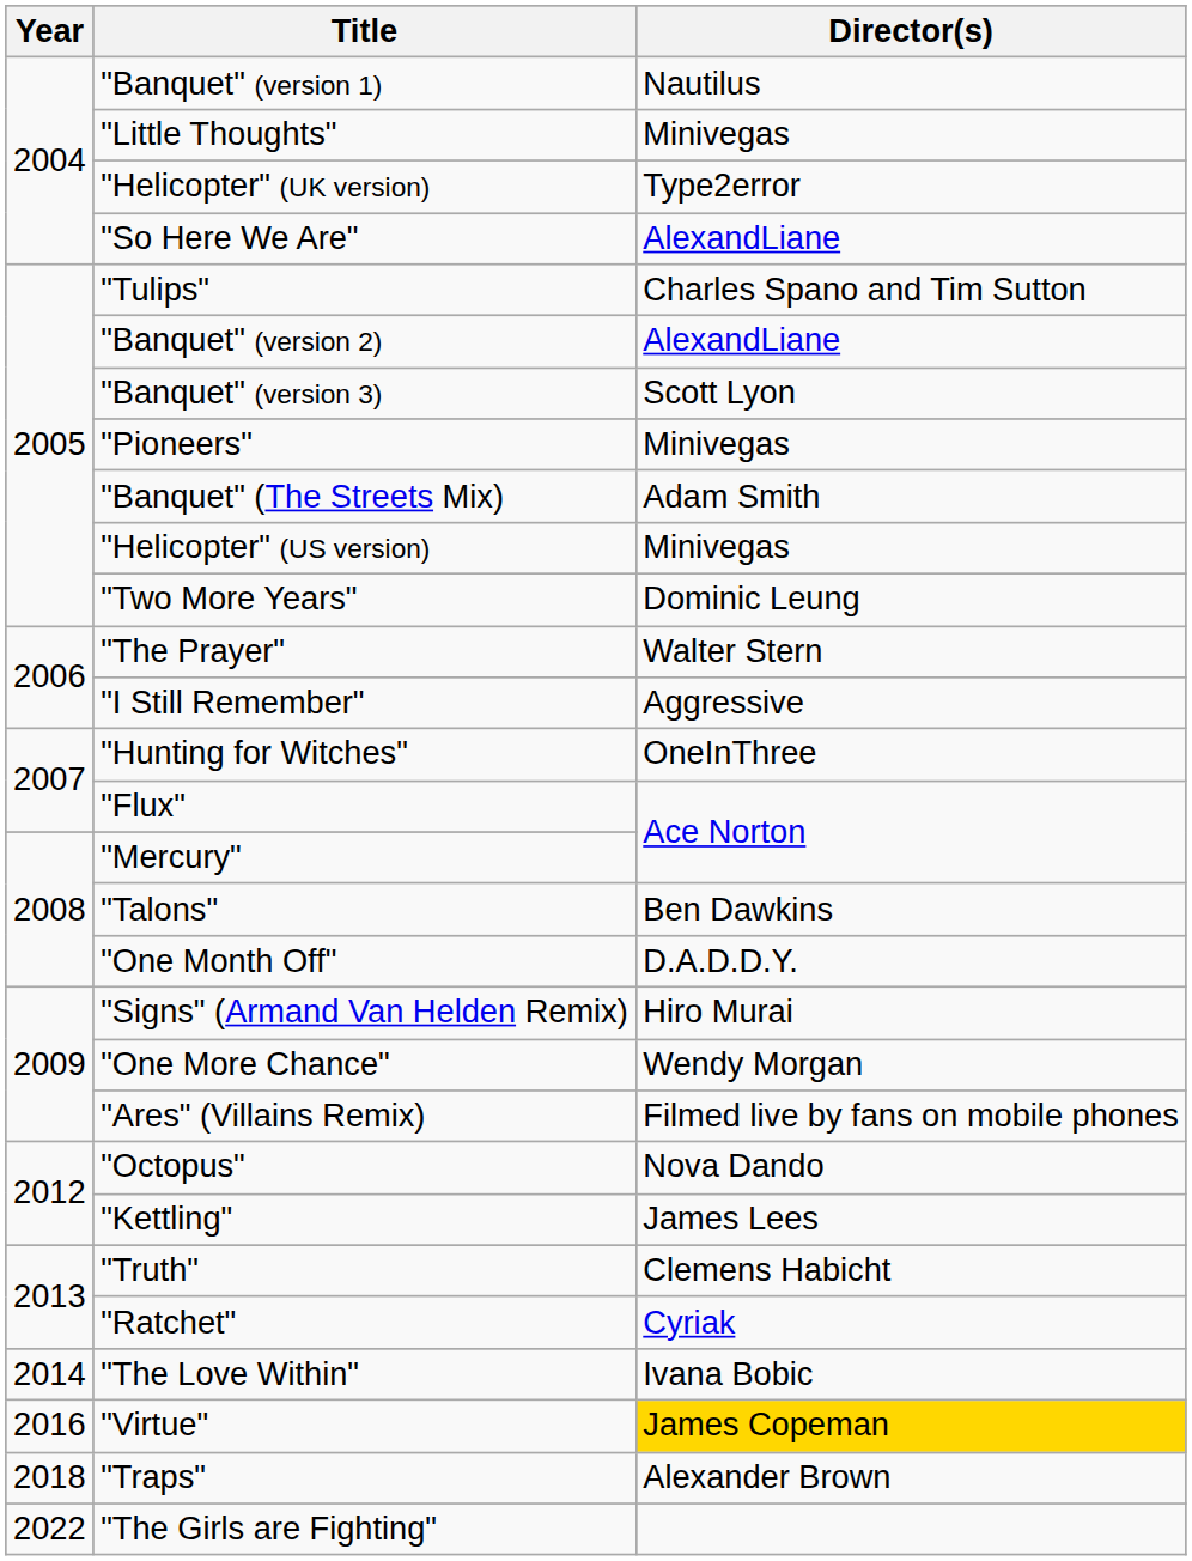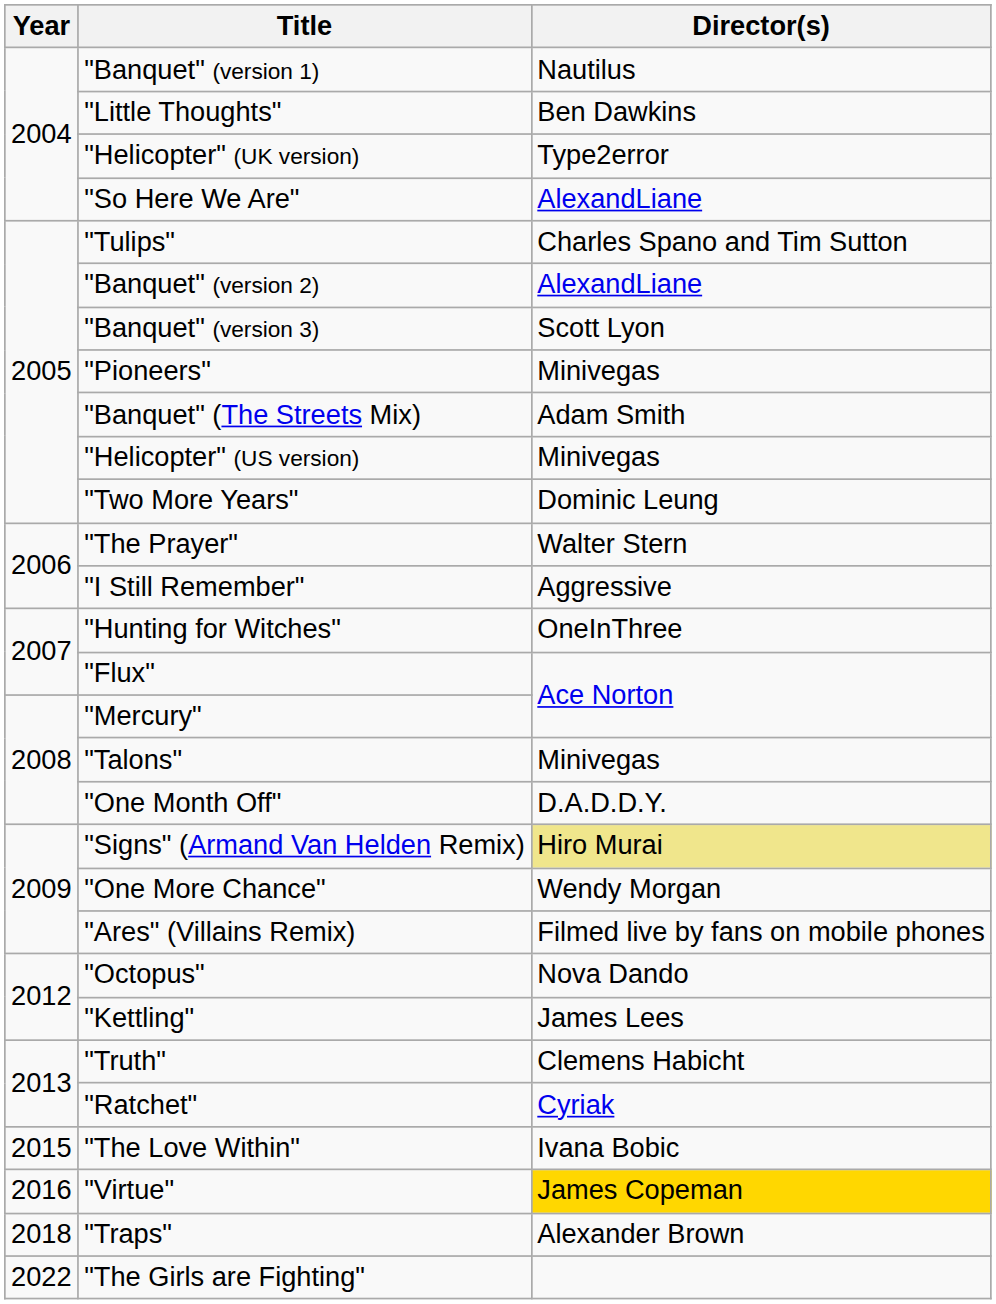"Little Thoughts" | Director(s): Minivegas -> Ben Dawkins
"Talons" | Director(s): Ben Dawkins -> Minivegas
"Signs" (Armand Van Helden Remix) | Director(s): no background -> khaki background
"The Love Within" | Year: 2014 -> 2015
